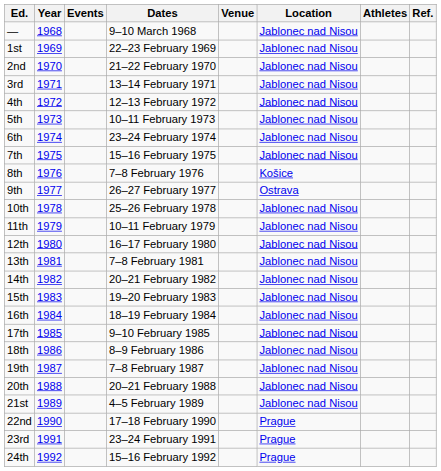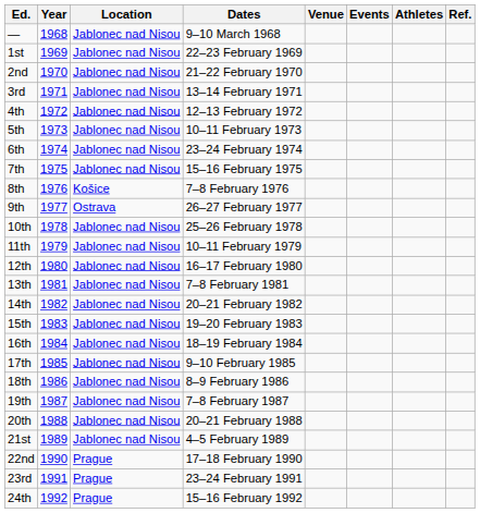columns swapped: Location <-> Events
